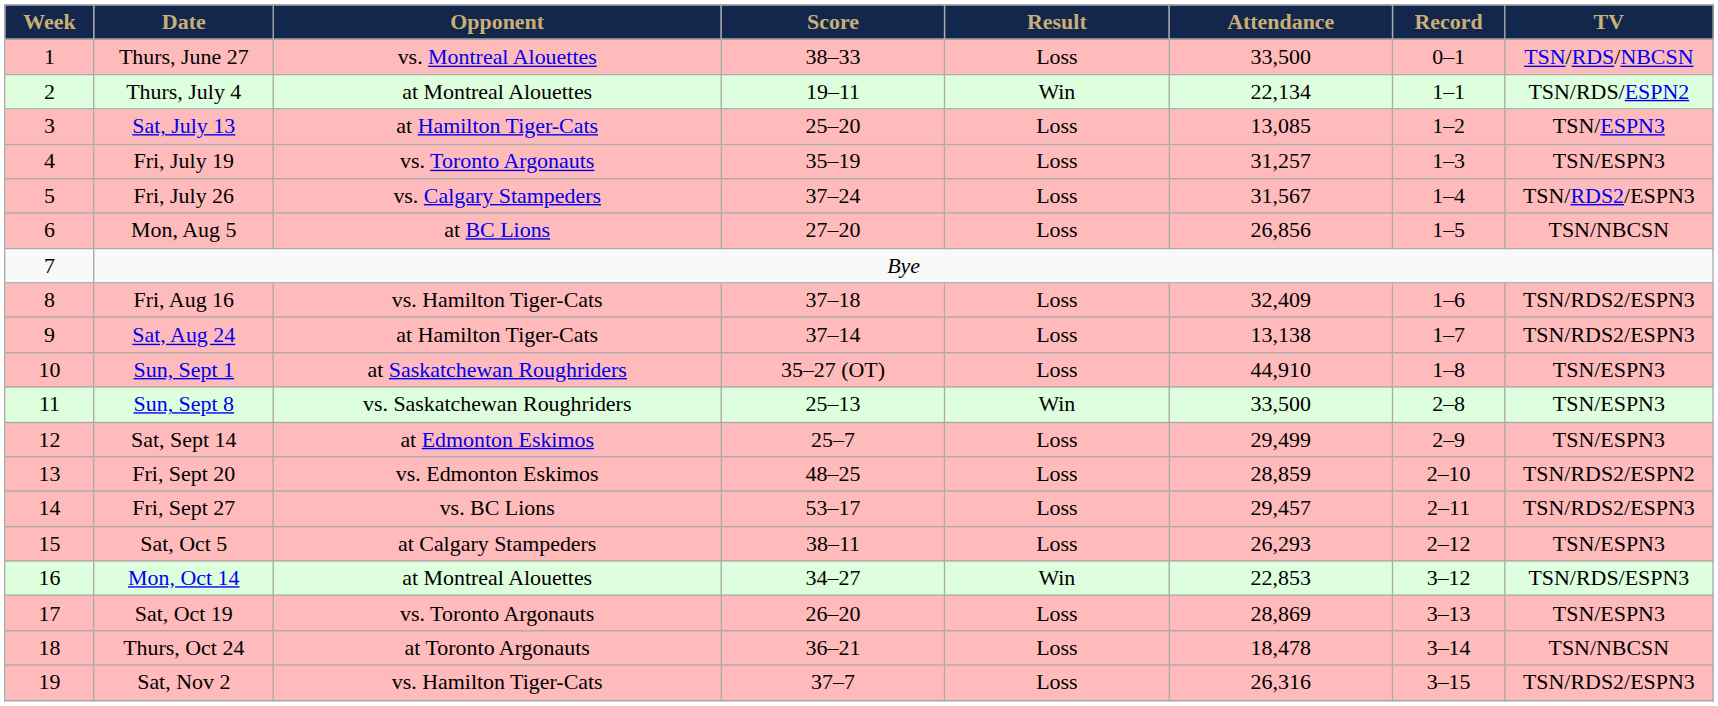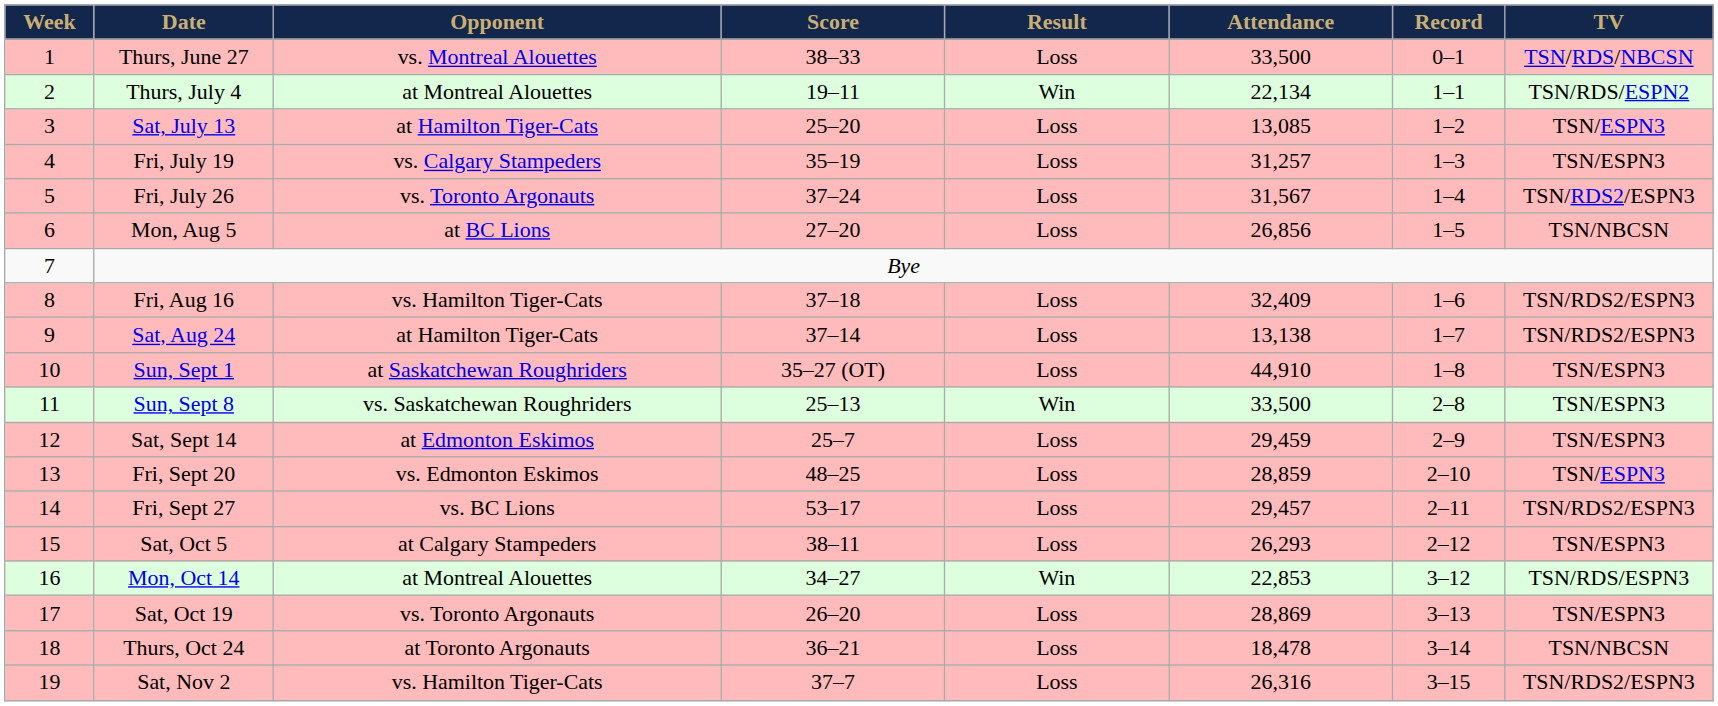Fri, July 19 | Opponent: vs. Toronto Argonauts -> vs. Calgary Stampeders
Fri, July 26 | Opponent: vs. Calgary Stampeders -> vs. Toronto Argonauts
Sat, Sept 14 | Attendance: 29,499 -> 29,459
Fri, Sept 20 | TV: TSN/RDS2/ESPN2 -> TSN/ESPN3
